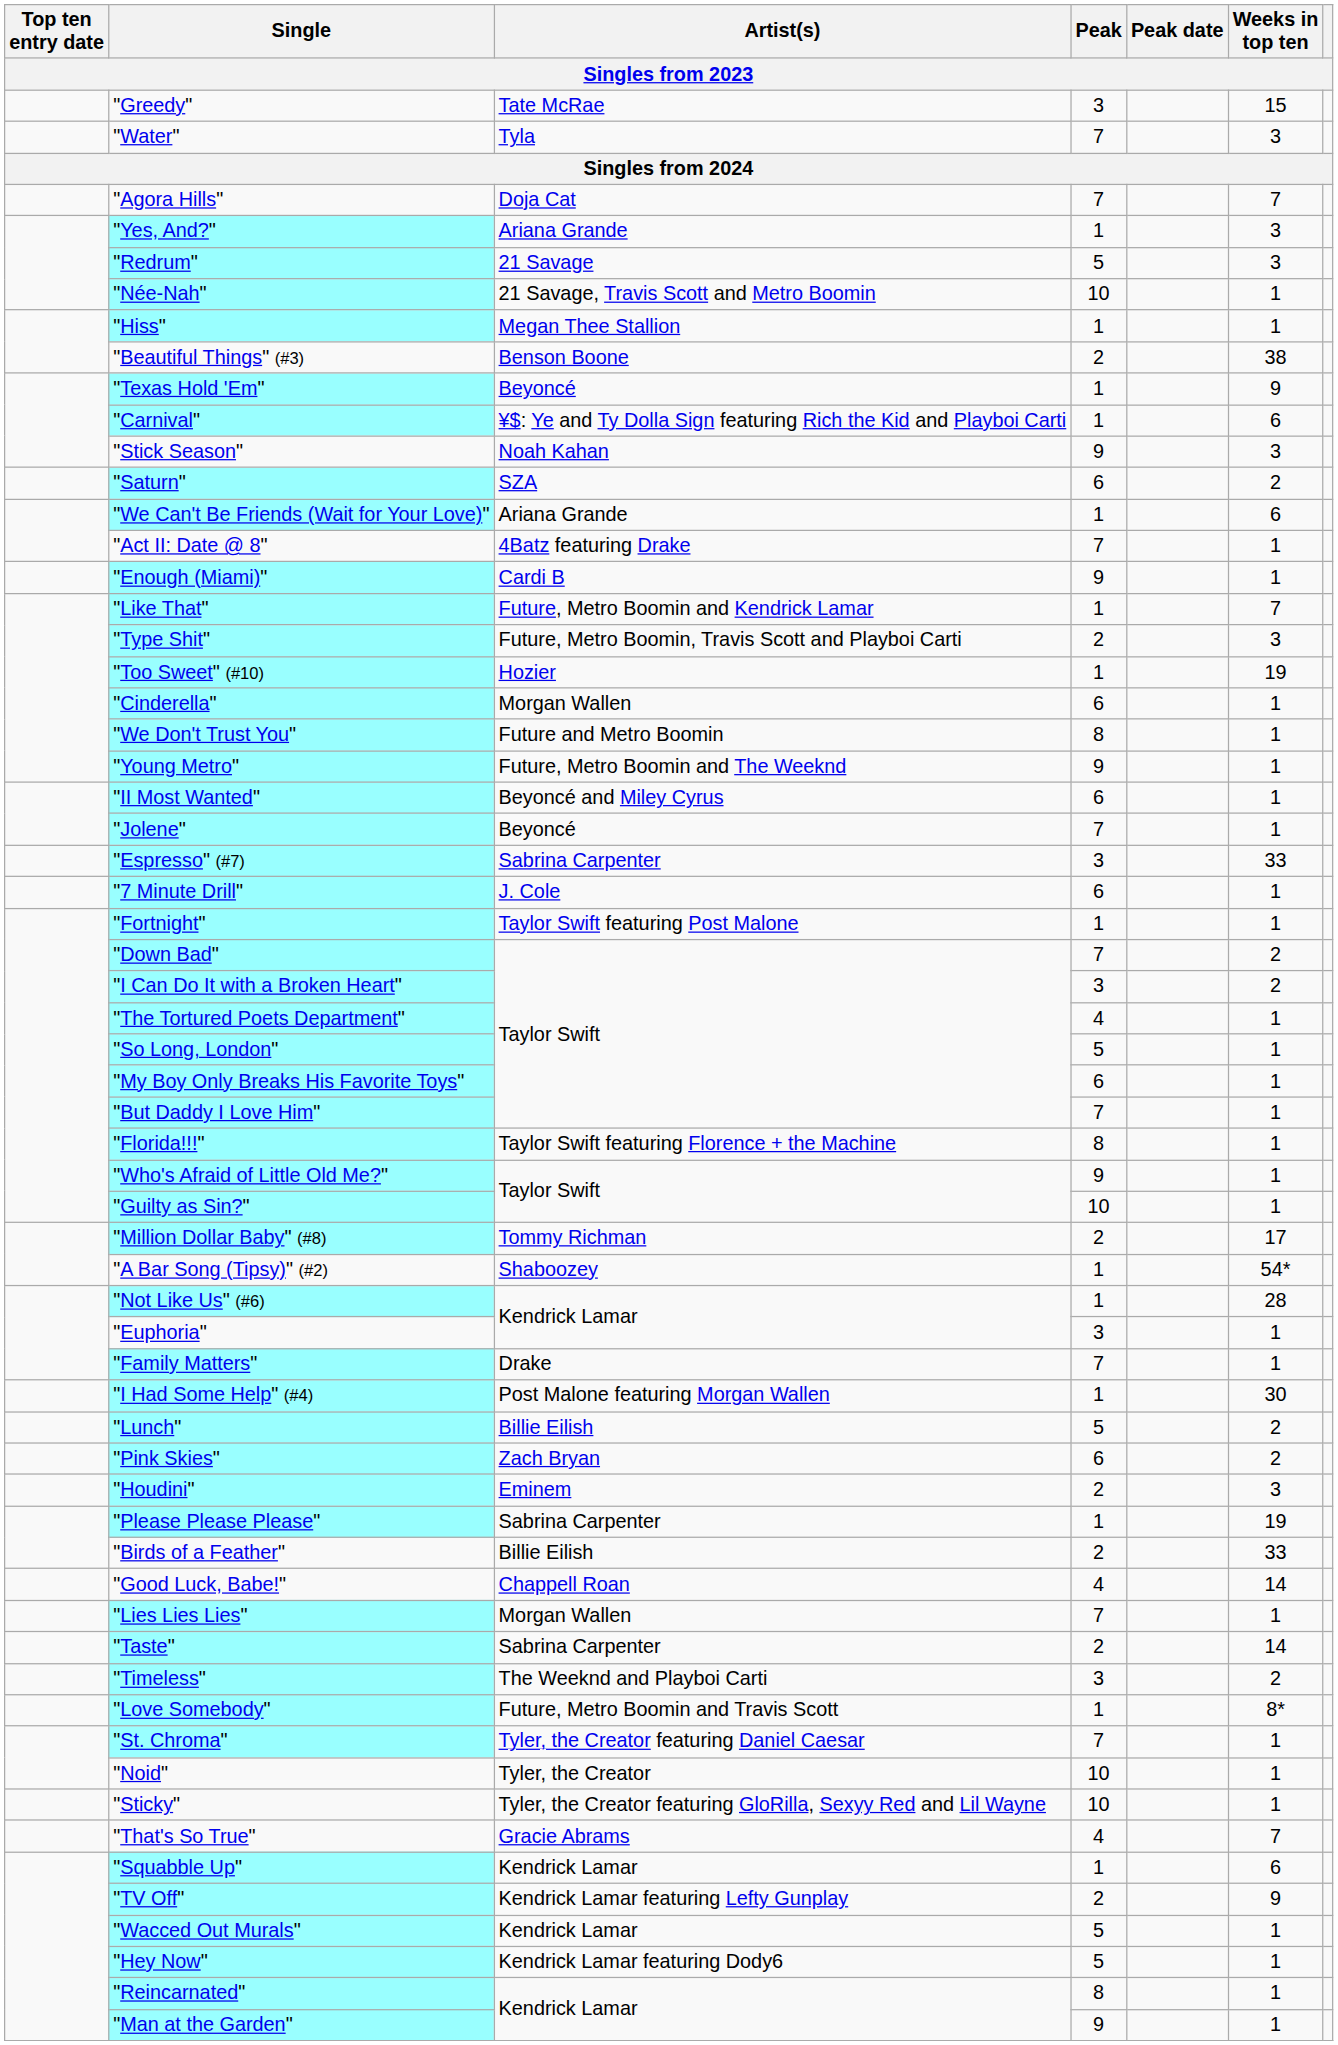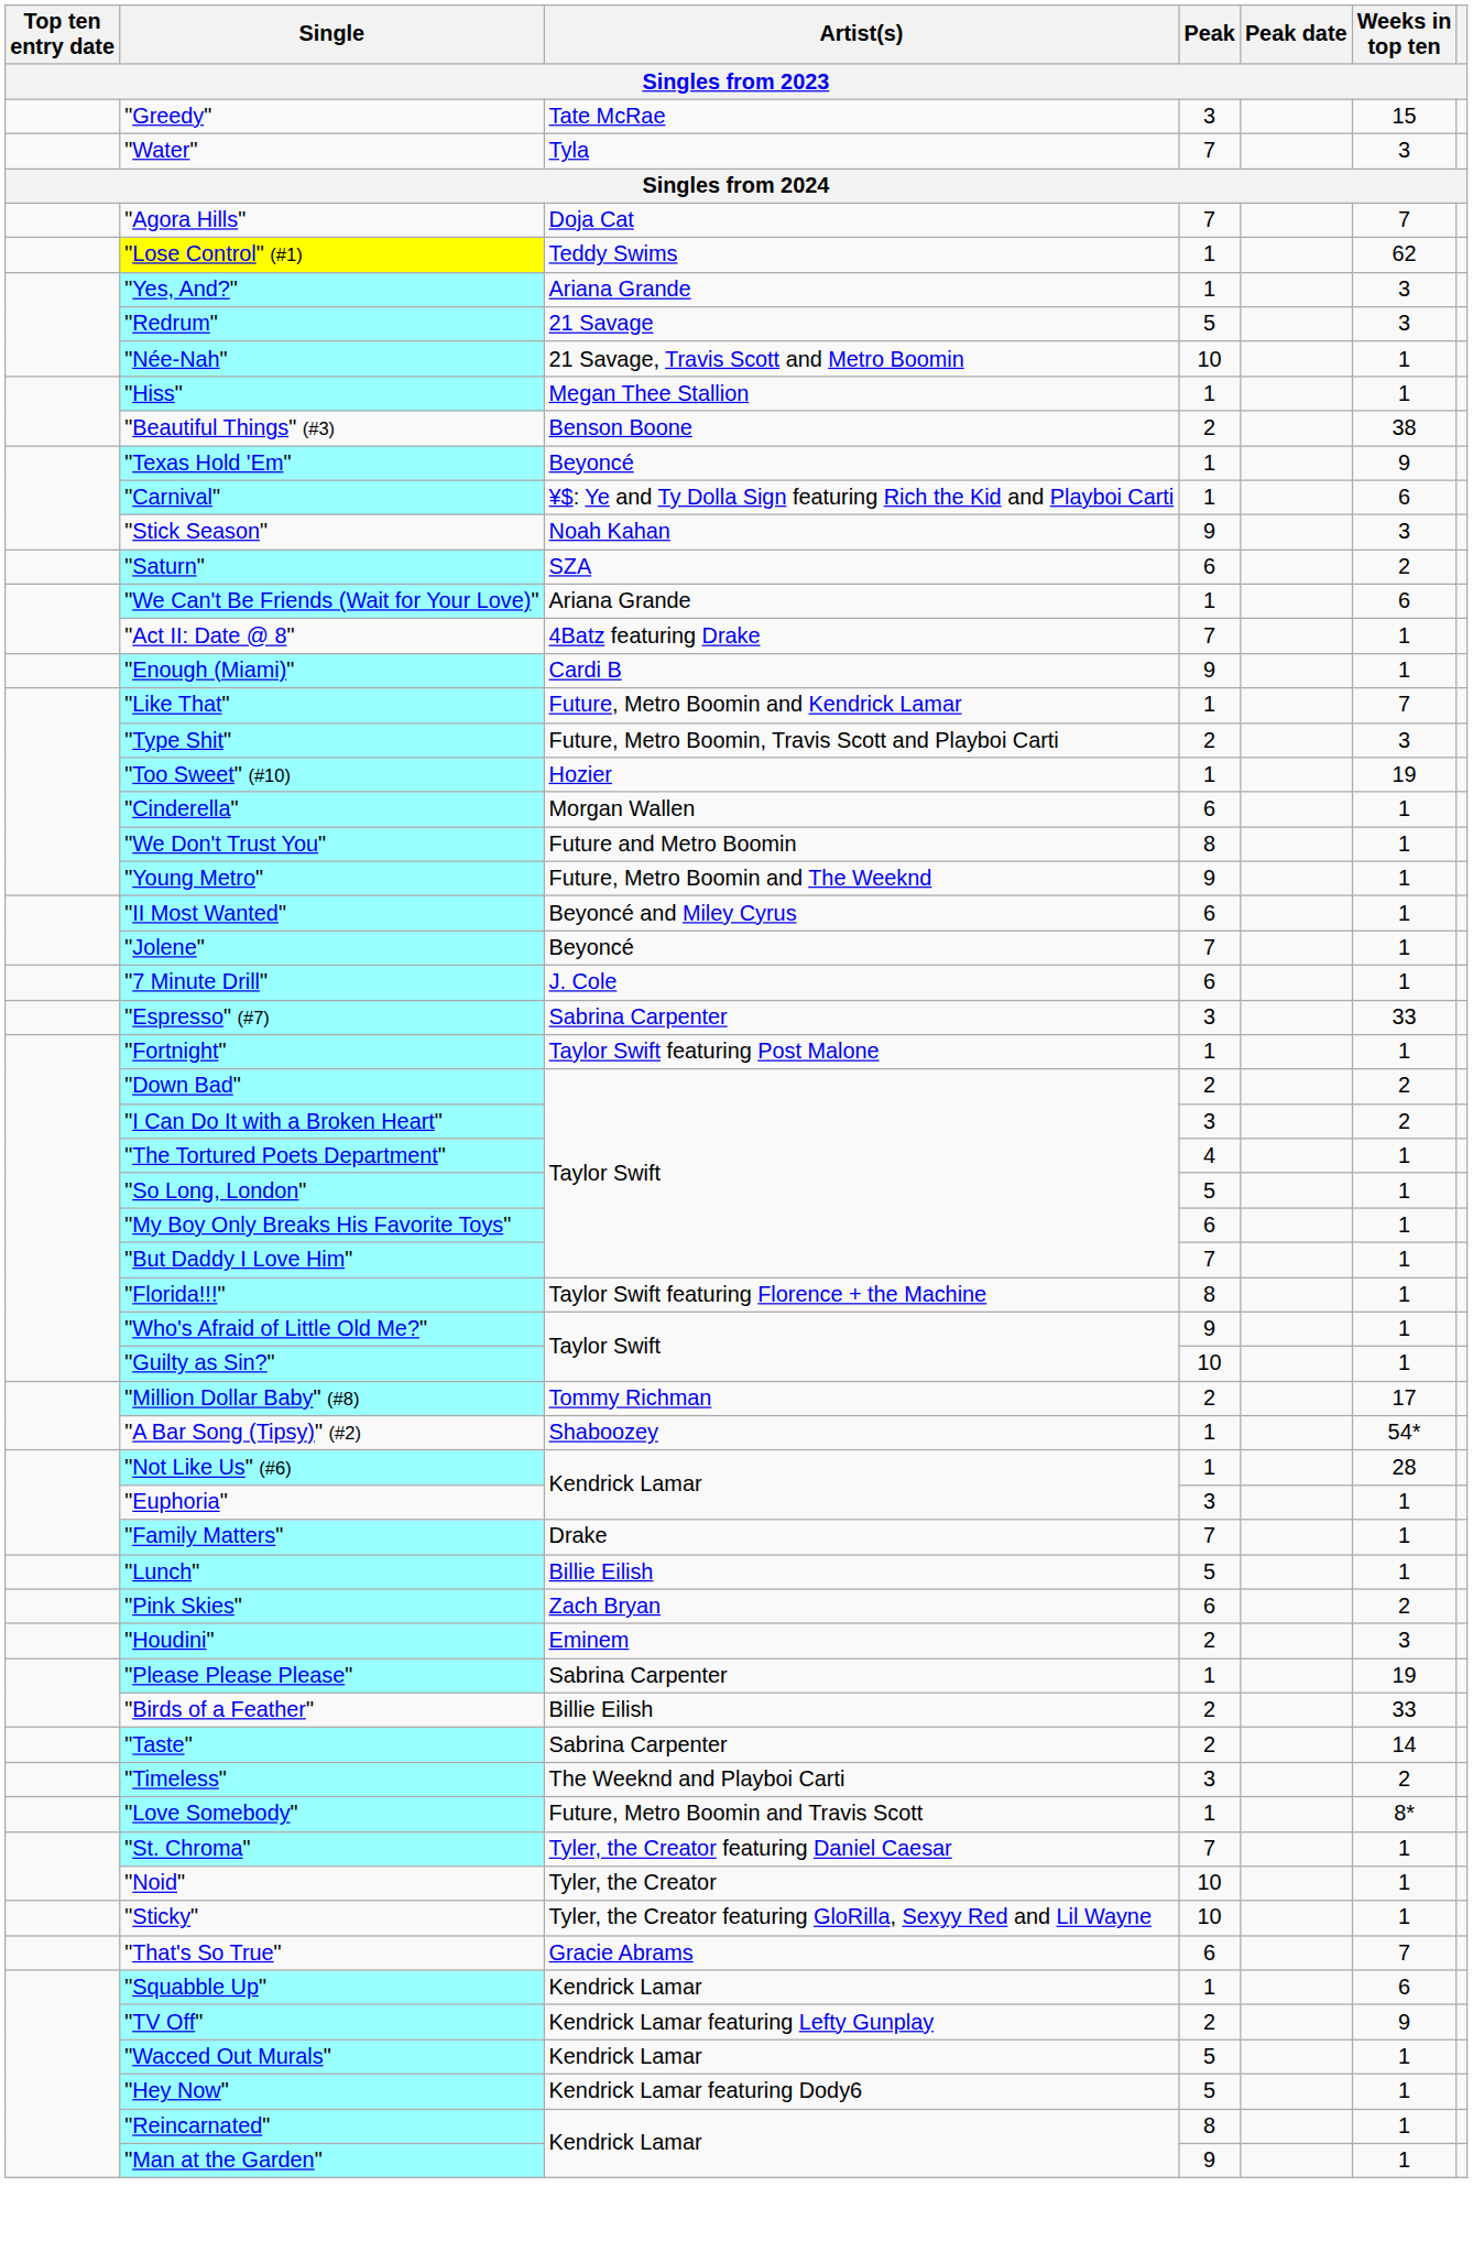+ row: "Lose Control" (#1) | Teddy Swims | 1 | 62
rows swapped: "7 Minute Drill" <-> "Espresso" (#7)
"Down Bad" | Peak: 7 -> 2
- row: "I Had Some Help" (#4) | Post Malone featuring Morgan Wallen | 1 | 30
"Lunch" | Weeks in top ten: 2 -> 1
- row: "Good Luck, Babe!" | Chappell Roan | 4 | 14
- row: "Lies Lies Lies" | Morgan Wallen | 7 | 1
"That's So True" | Peak: 4 -> 6
